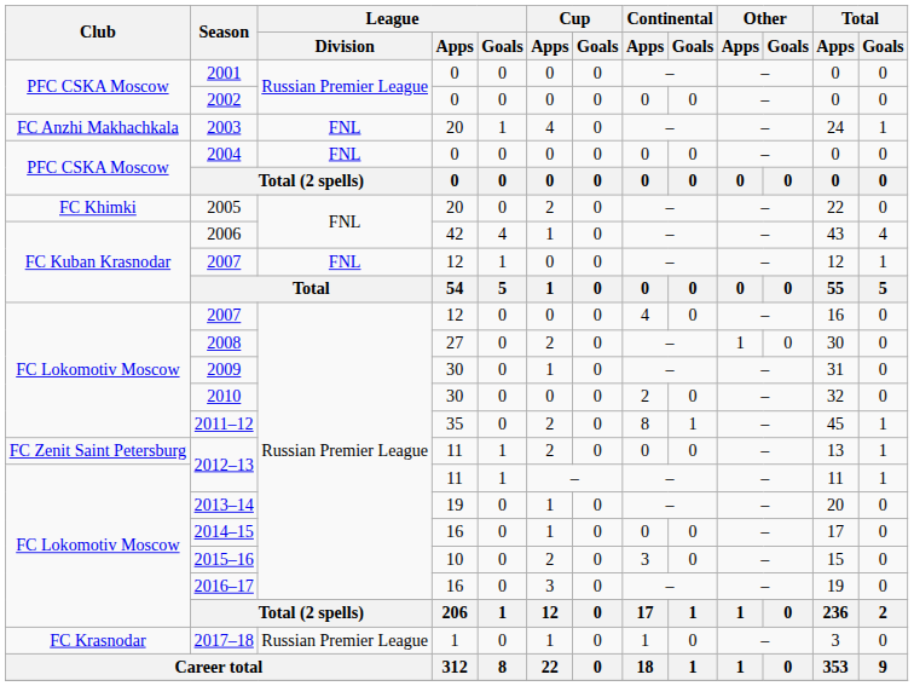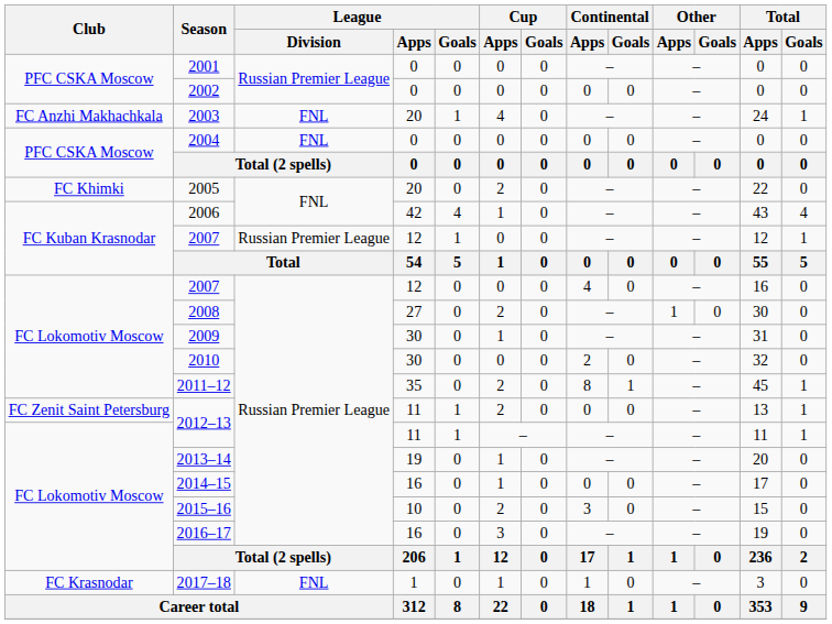FC Kuban Krasnodar / 2007 | League / Division: FNL -> Russian Premier League
2017–18 | League / Division: Russian Premier League -> FNL
